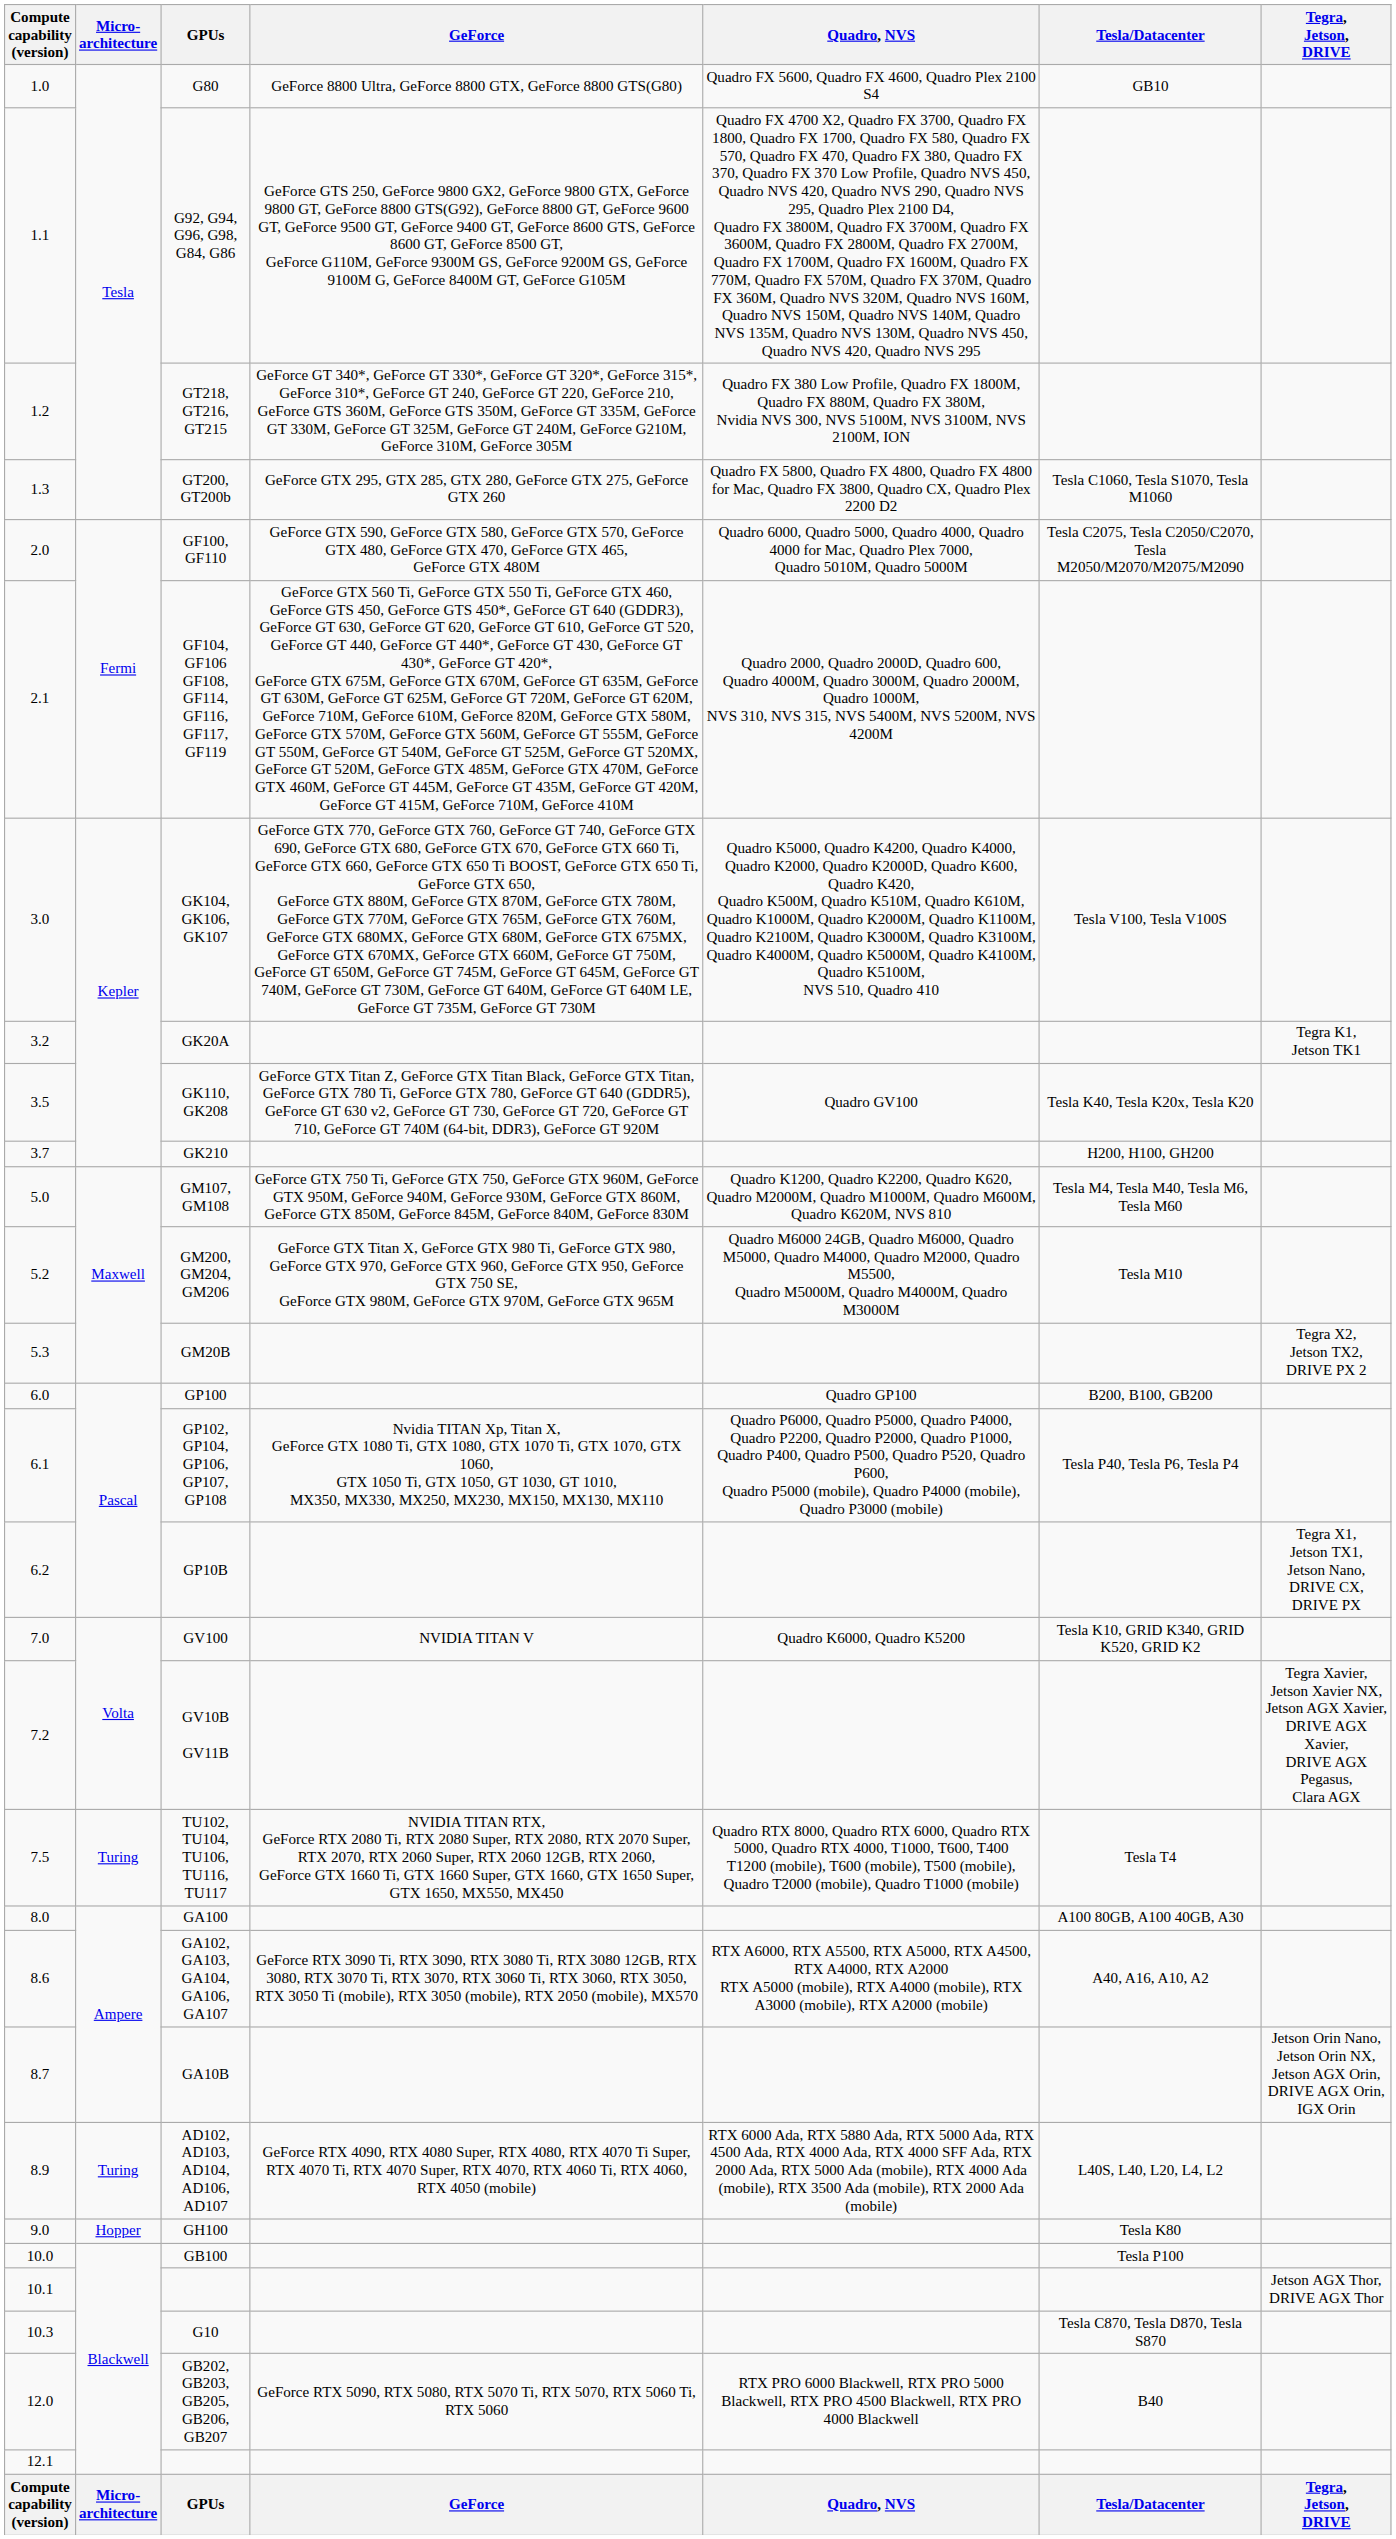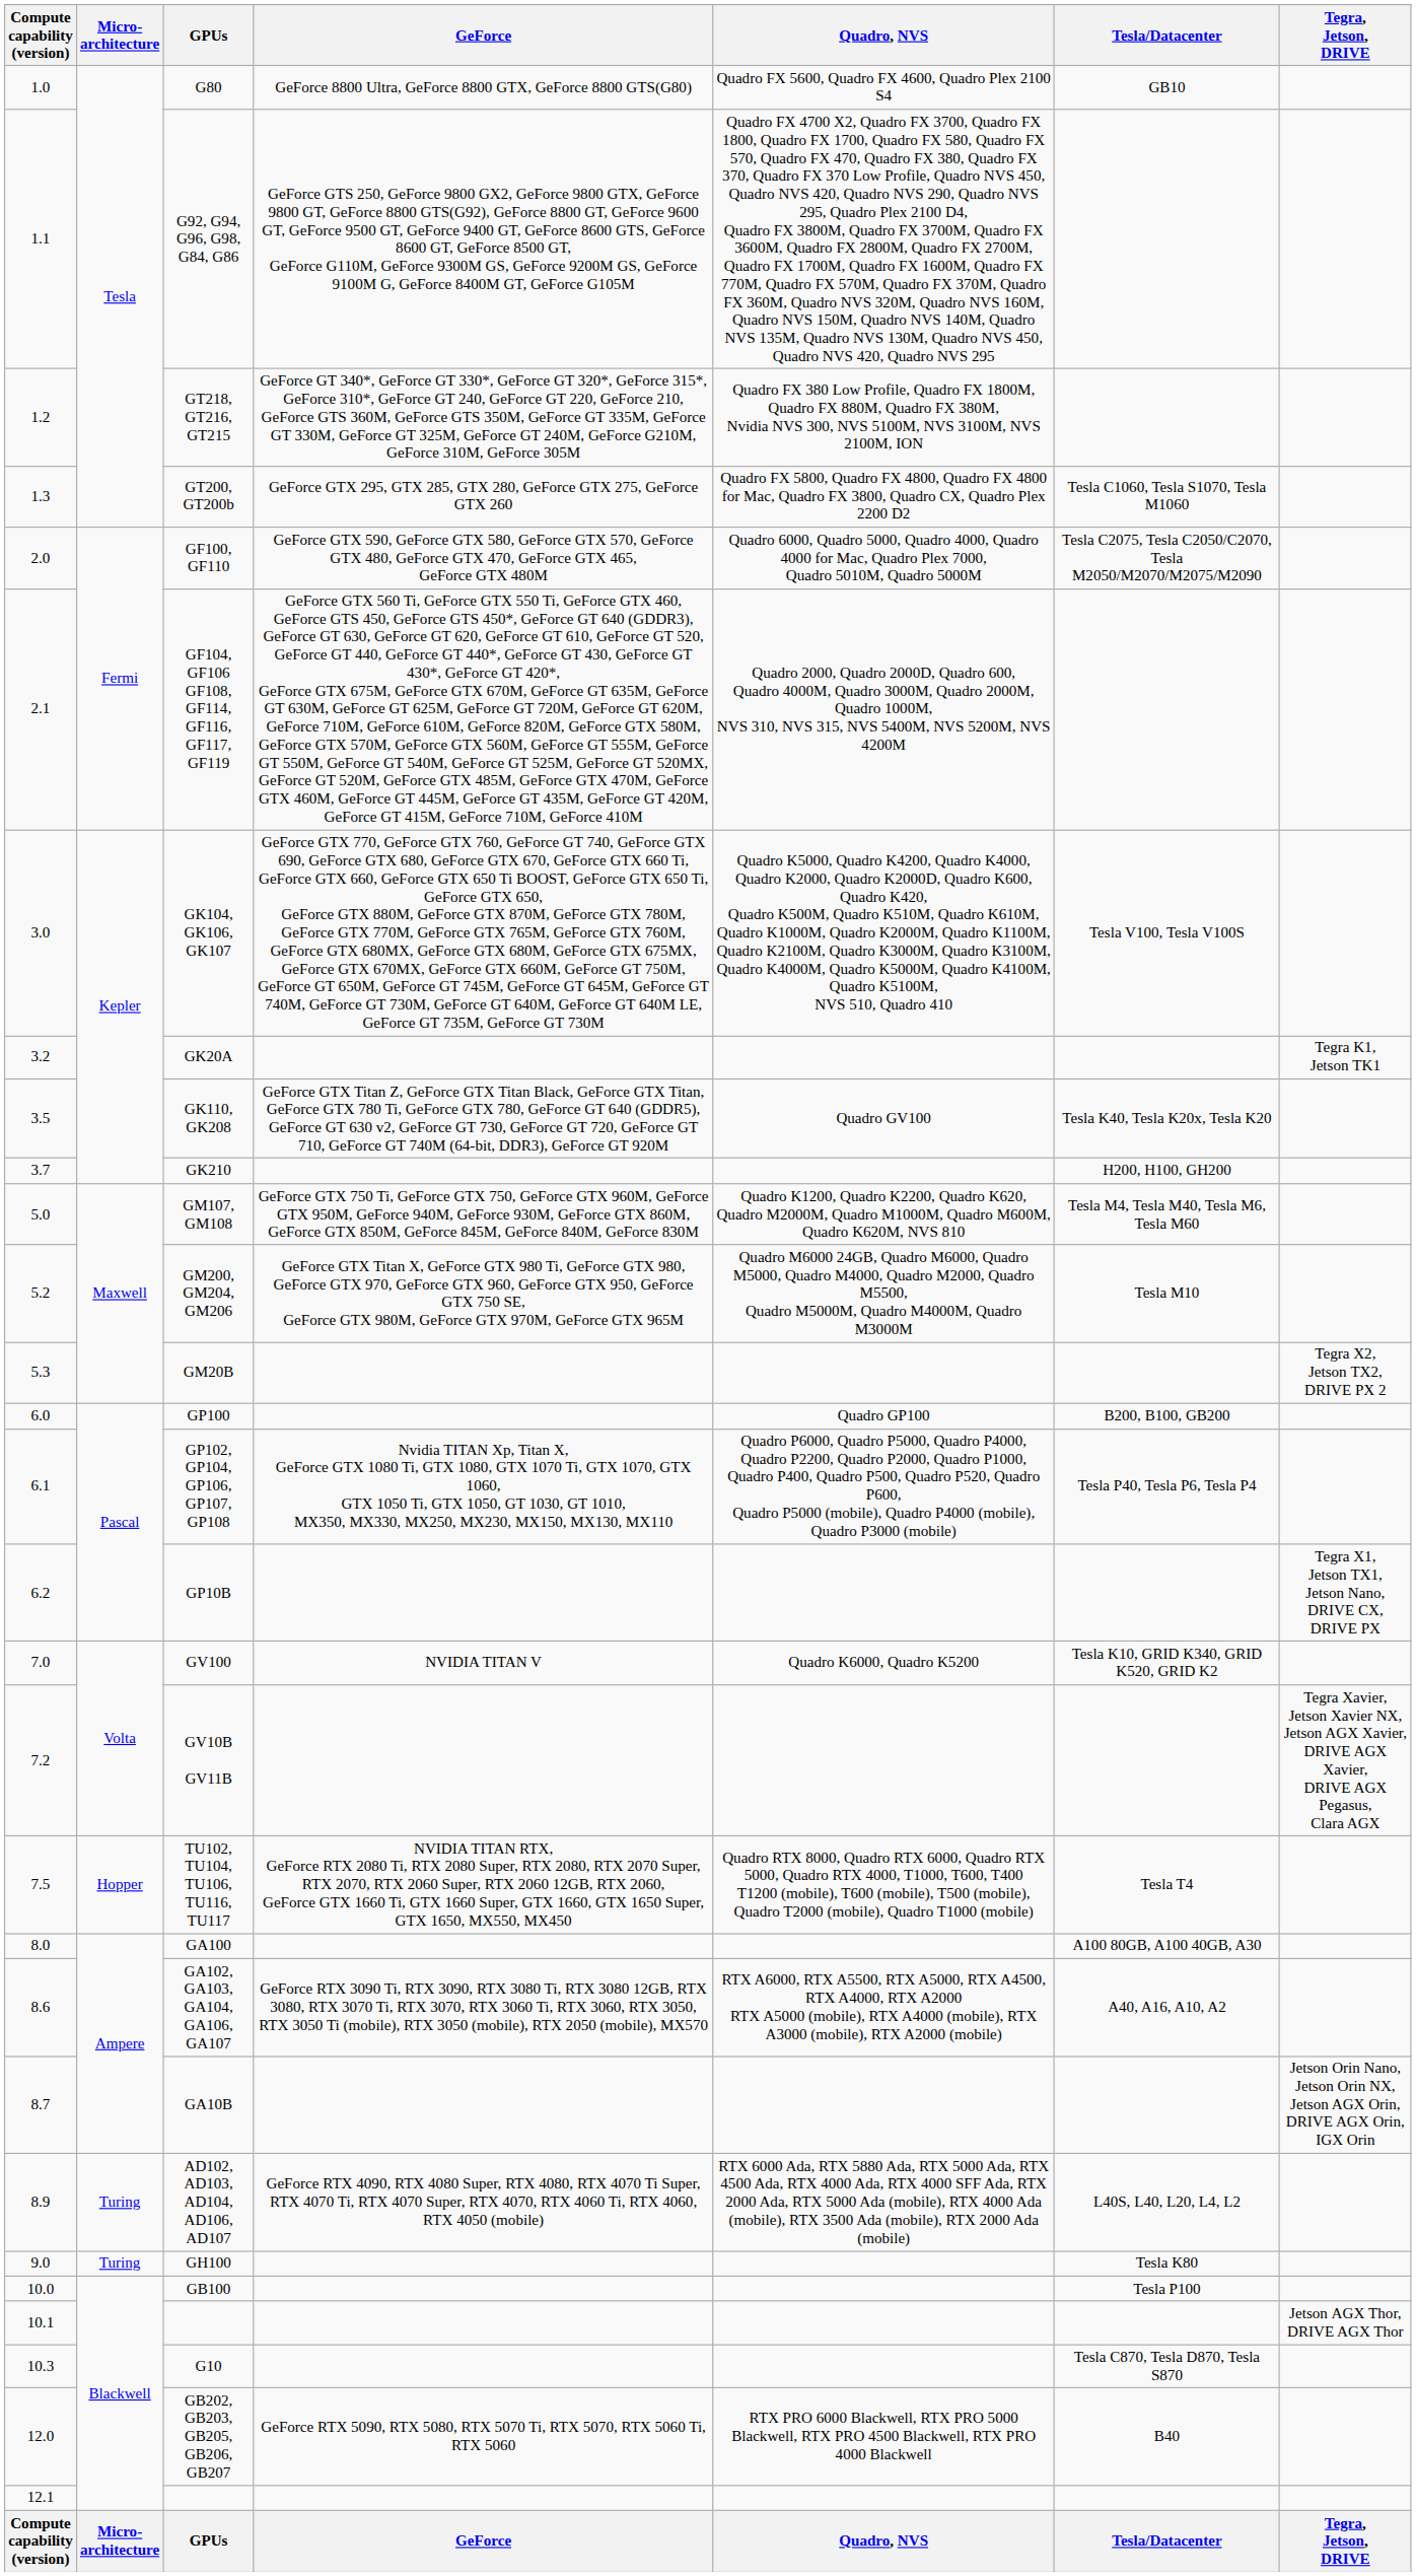TU102, TU104, TU106, TU116, TU117 | Micro- architecture: Turing -> Hopper
GH100 | Micro- architecture: Hopper -> Turing
